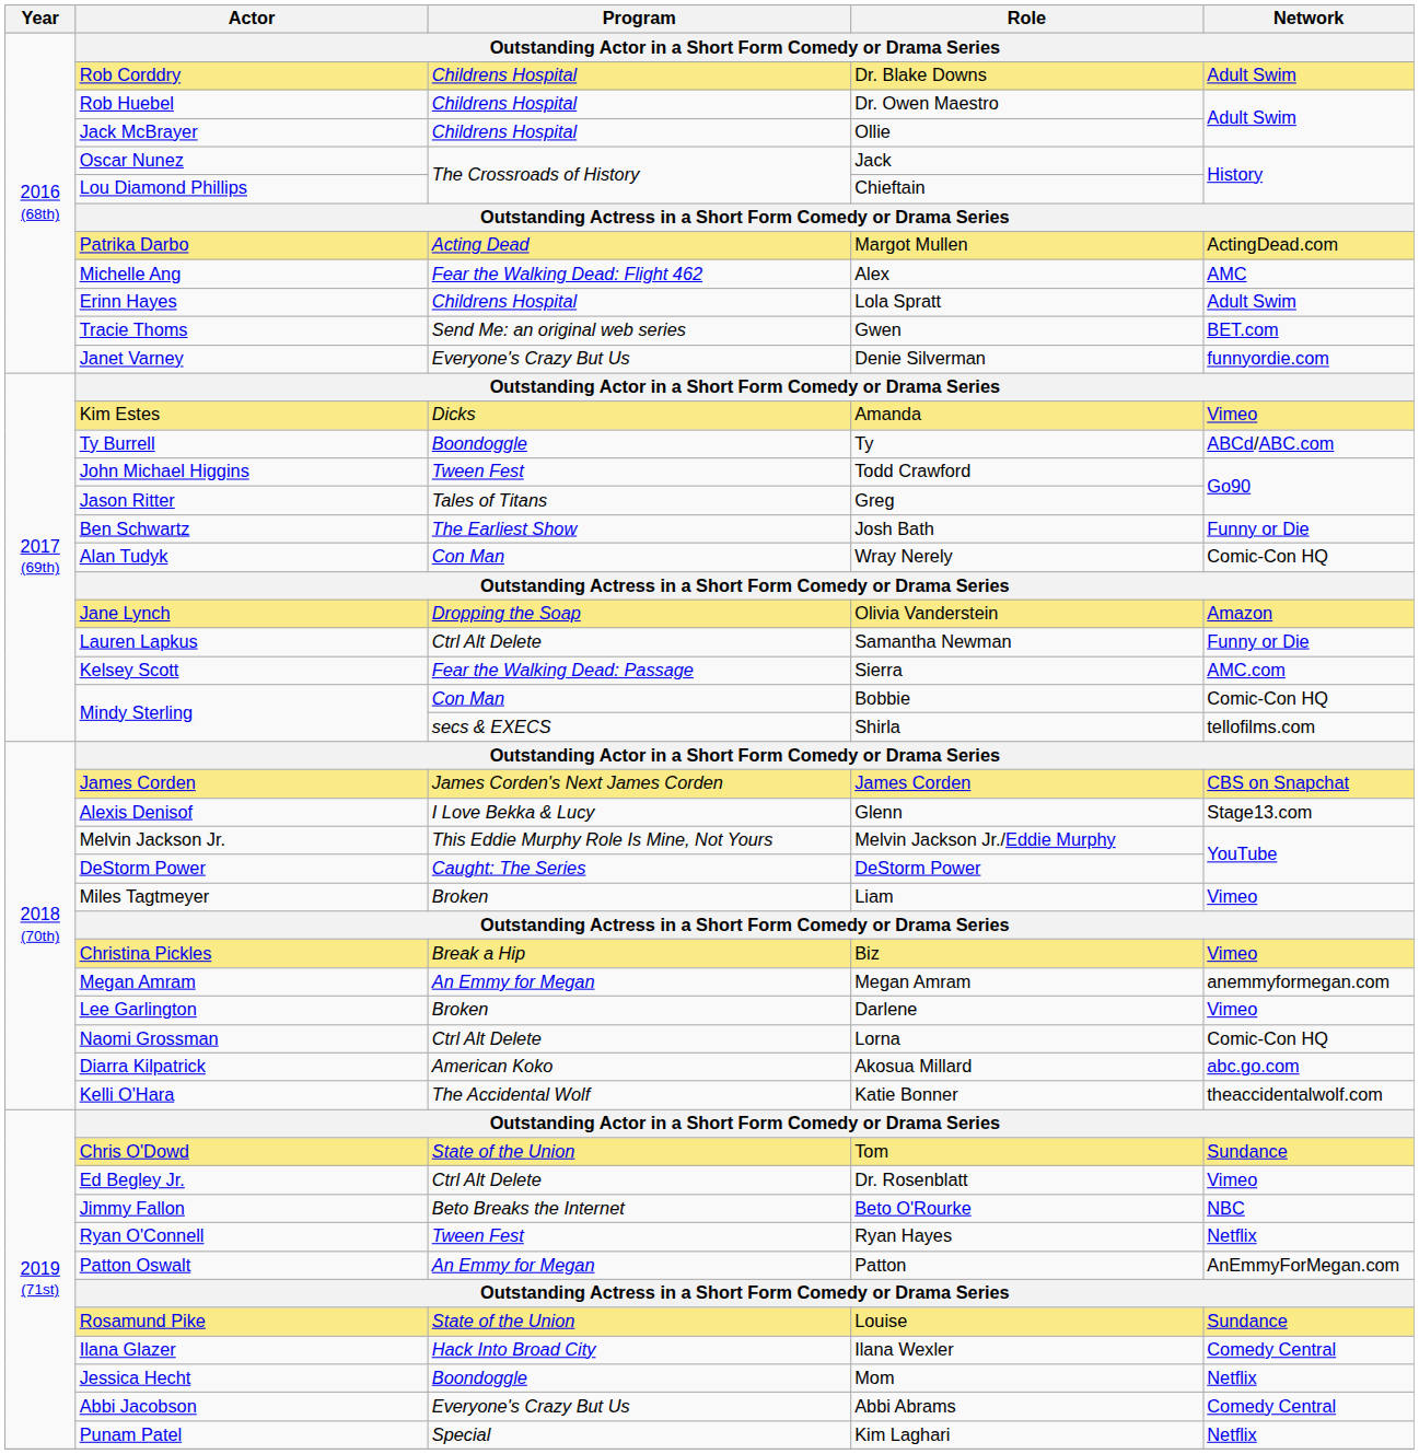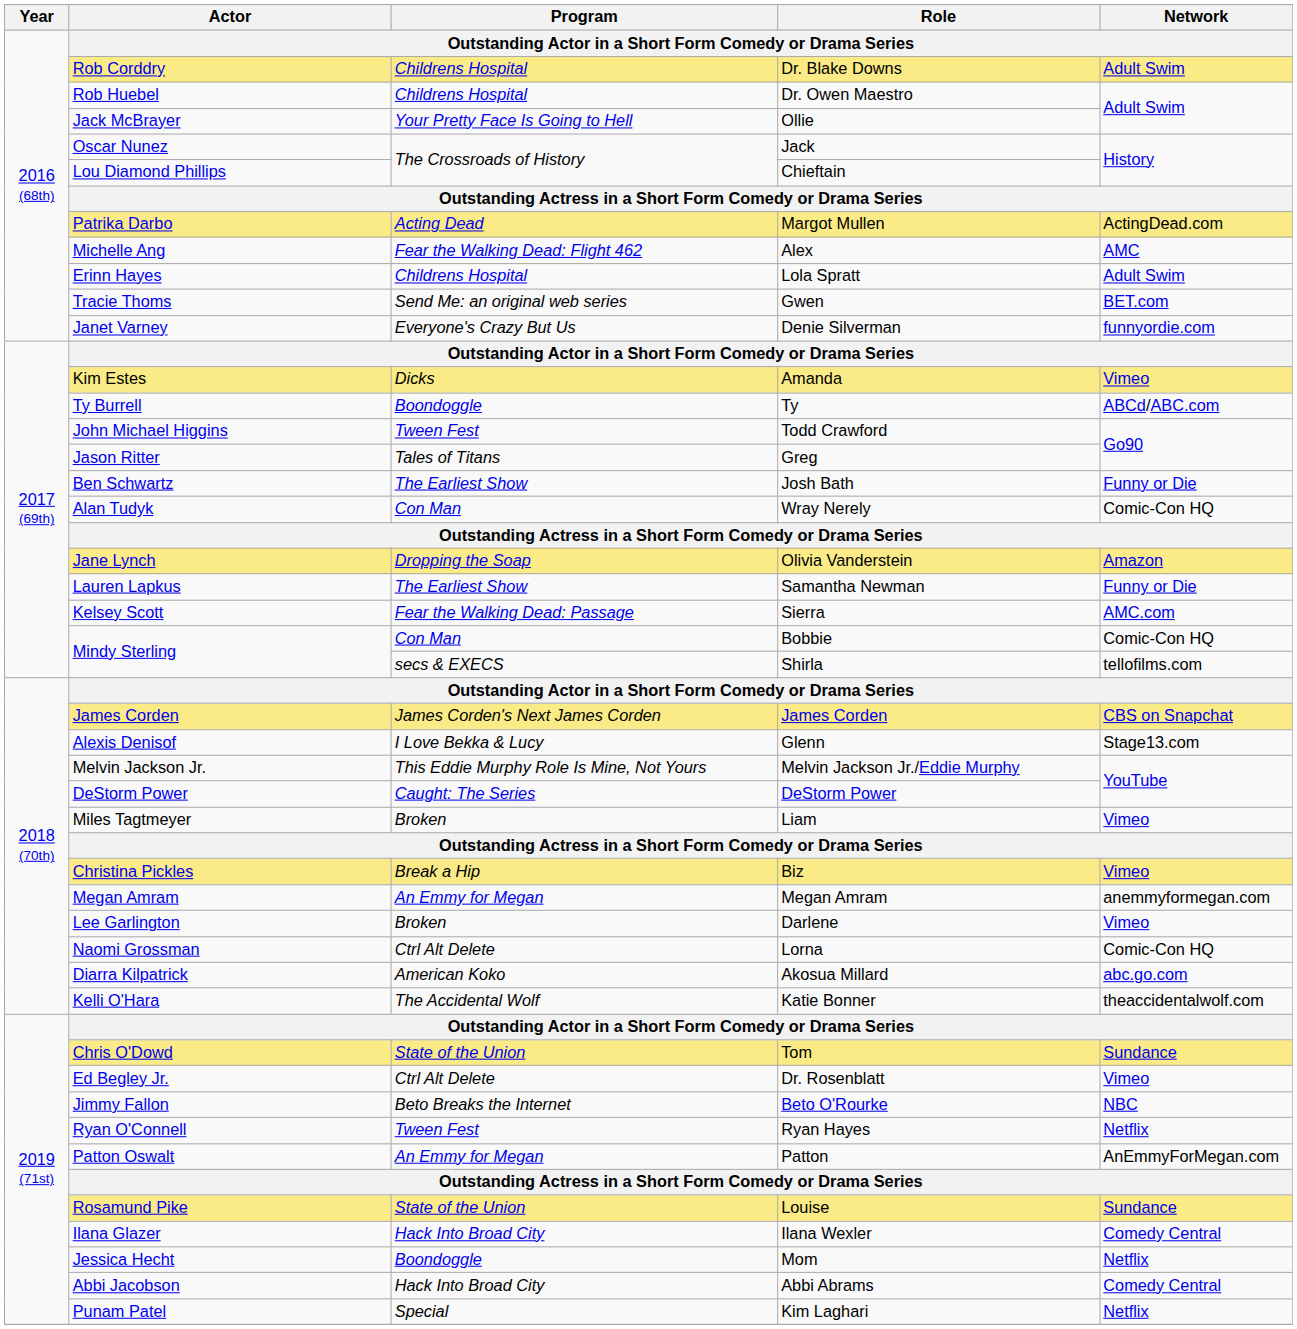Ollie | Program: Childrens Hospital -> Your Pretty Face Is Going to Hell
Samantha Newman | Program: Ctrl Alt Delete -> The Earliest Show
Abbi Abrams | Program: Everyone's Crazy But Us -> Hack Into Broad City
